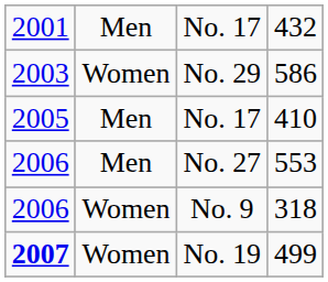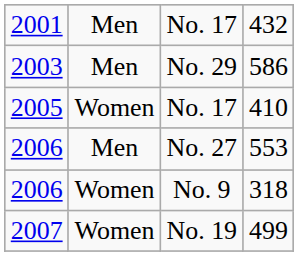No. 29 | column 2: Women -> Men
No. 17 / 410 | column 2: Men -> Women
No. 19 | column 1: bold -> normal
